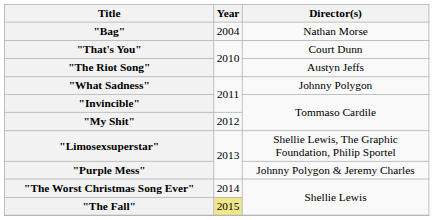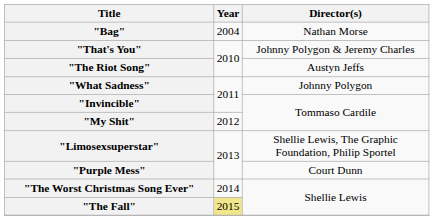"That's You" | Director(s): Court Dunn -> Johnny Polygon & Jeremy Charles
"Purple Mess" | Director(s): Johnny Polygon & Jeremy Charles -> Court Dunn
